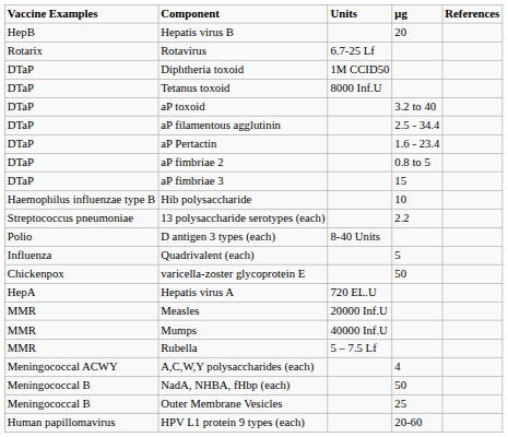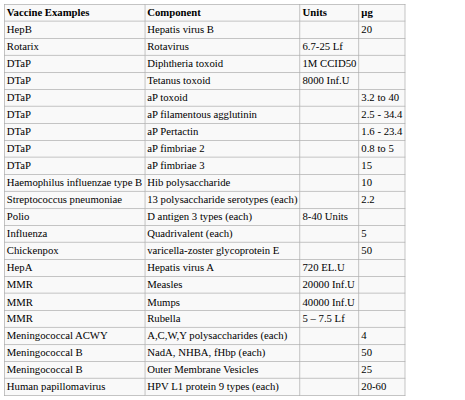- column: References
